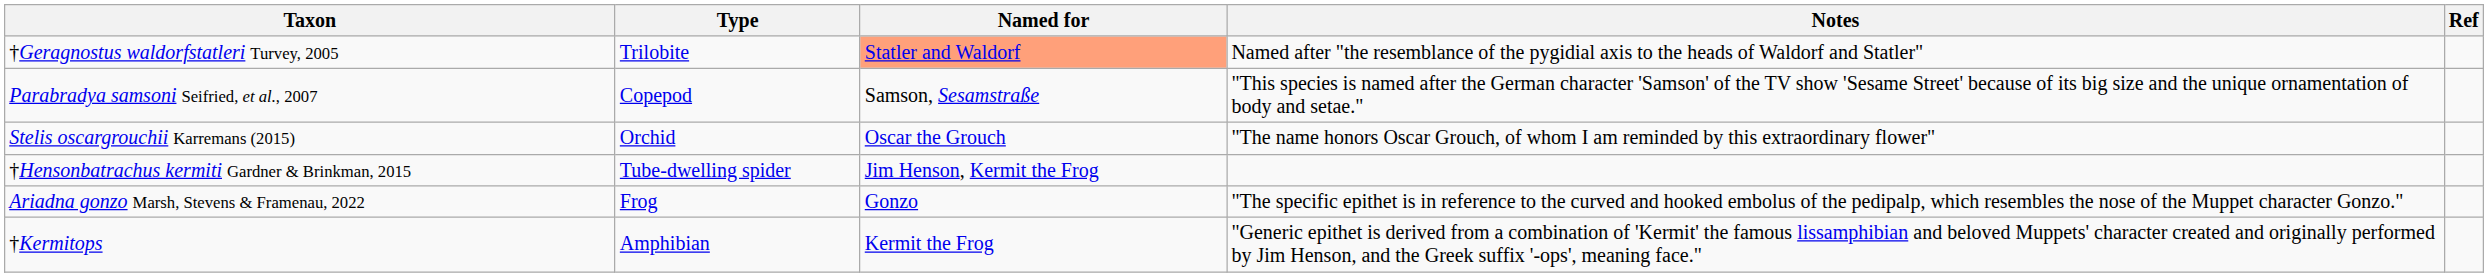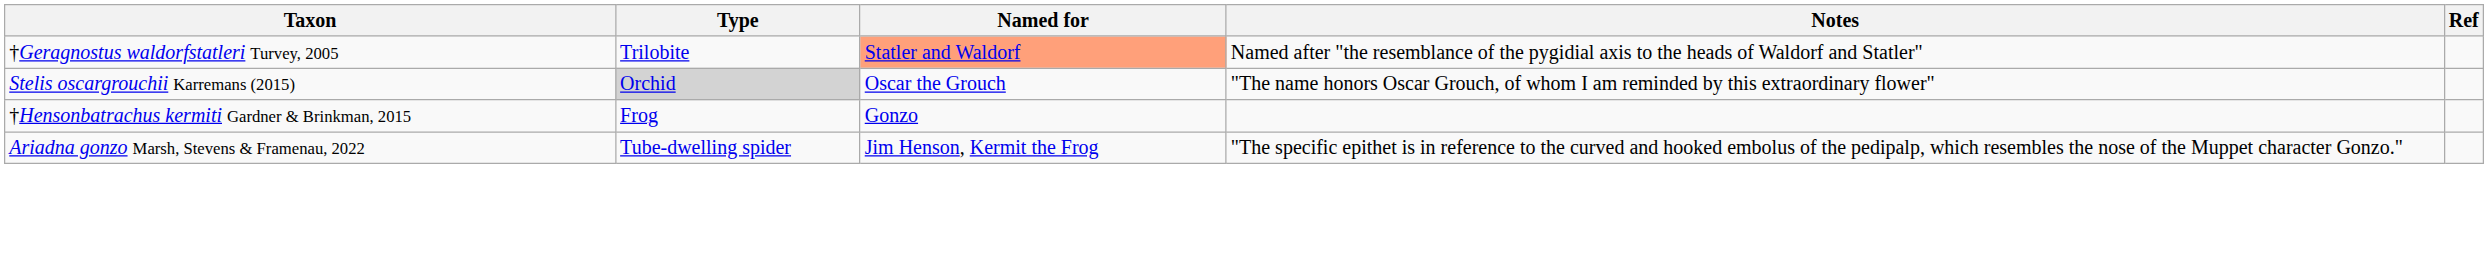- row: Parabradya samsoni Seifried, et al., 2007 | Copepod | Samson, Sesamstraße | "This species is named after the German character 'Samson' of the TV show 'Sesame Street' because of its big size and the unique ornamentation of body and setae."
Stelis oscargrouchii Karremans (2015) | Type: no background -> lightgrey background
†Hensonbatrachus kermiti Gardner & Brinkman, 2015 | Type: Tube-dwelling spider -> Frog
†Hensonbatrachus kermiti Gardner & Brinkman, 2015 | Named for: Jim Henson, Kermit the Frog -> Gonzo
Ariadna gonzo Marsh, Stevens & Framenau, 2022 | Type: Frog -> Tube-dwelling spider
Ariadna gonzo Marsh, Stevens & Framenau, 2022 | Named for: Gonzo -> Jim Henson, Kermit the Frog
- row: †Kermitops | Amphibian | Kermit the Frog | "Generic epithet is derived from a combination of 'Kermit' the famous lissamphibian and beloved Muppets' character created and originally performed by Jim Henson, and the Greek suffix '-ops', meaning face."
